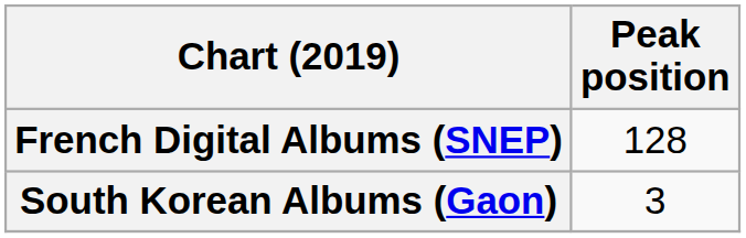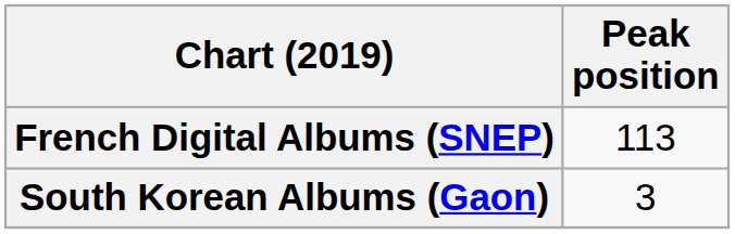French Digital Albums (SNEP) | Peak position: 128 -> 113
